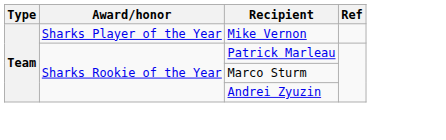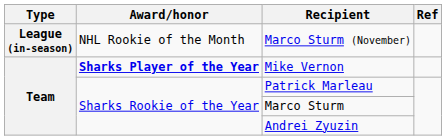+ row: League (in-season) | NHL Rookie of the Month | Marco Sturm (November)
Mike Vernon | Award/honor: normal -> bold
